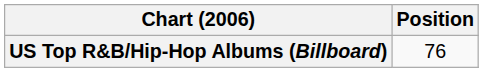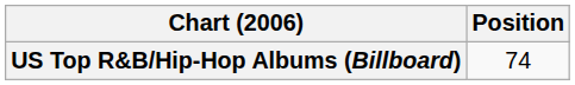US Top R&B/Hip-Hop Albums (Billboard) | Position: 76 -> 74
